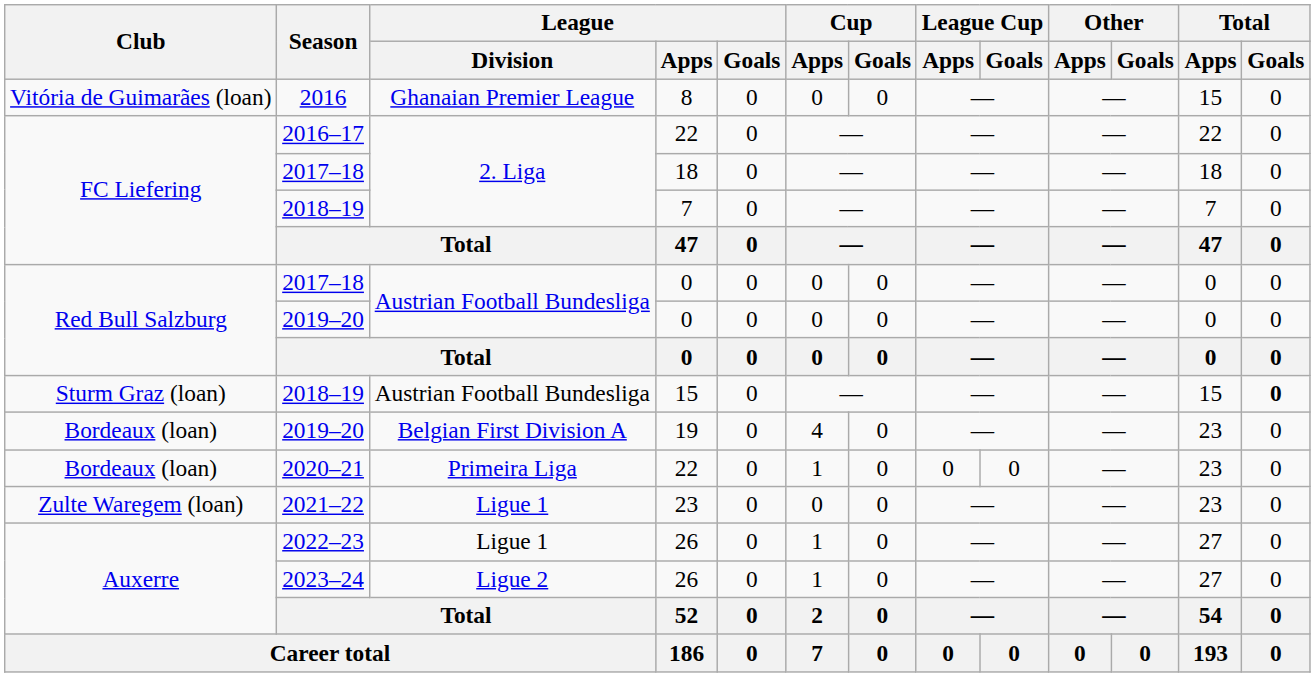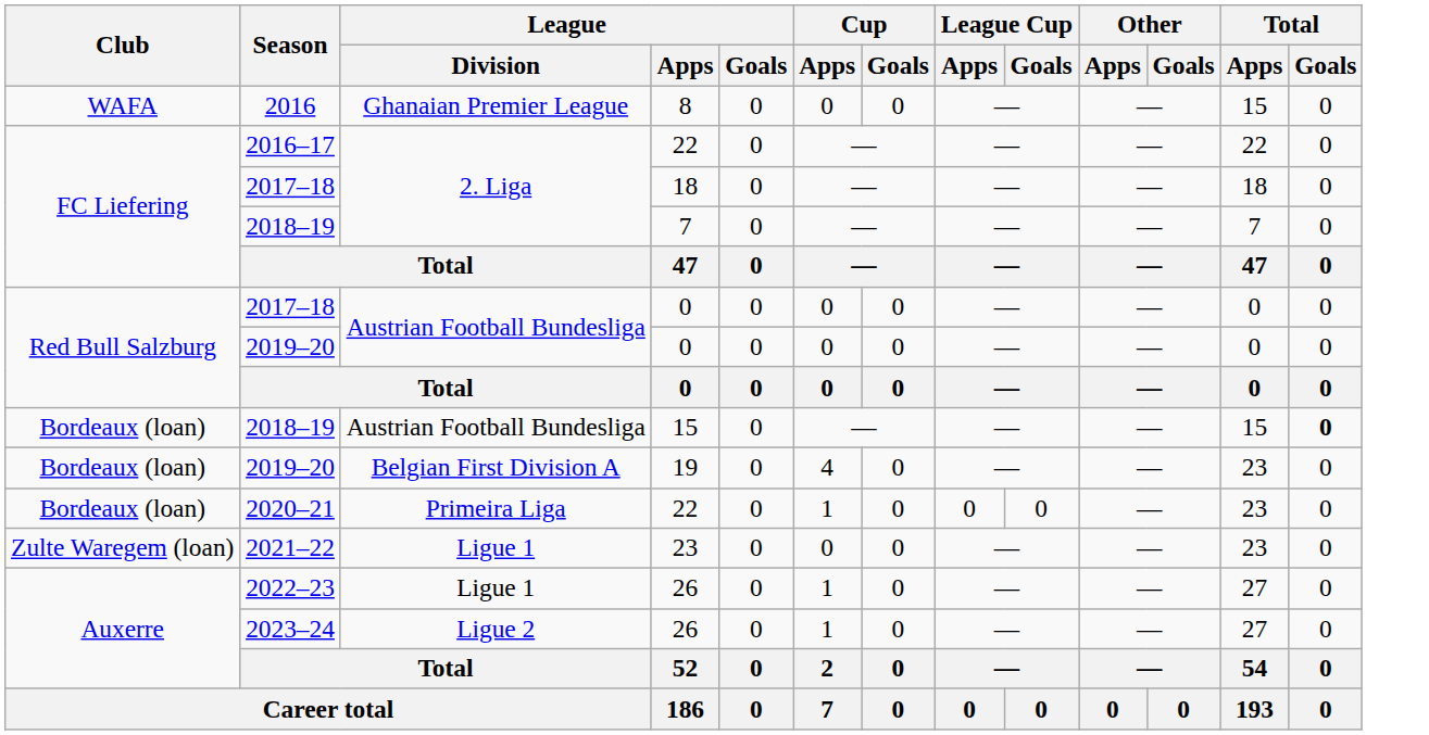2016 | Club: Vitória de Guimarães (loan) -> WAFA
2018–19 / 15 | Club: Sturm Graz (loan) -> Bordeaux (loan)
